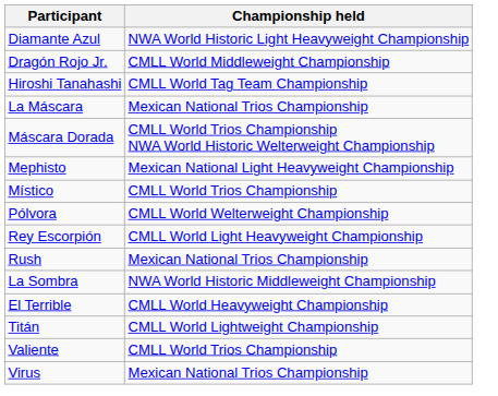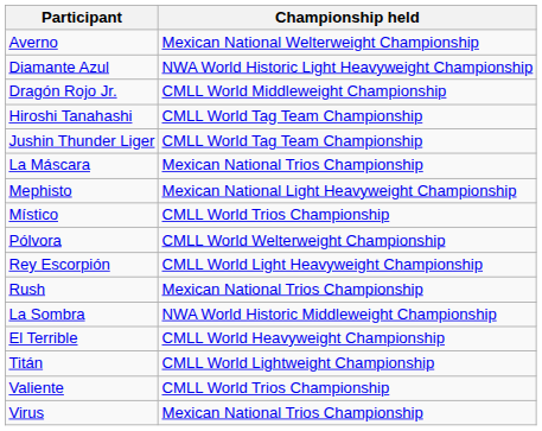+ row: Averno | Mexican National Welterweight Championship
+ row: Jushin Thunder Liger | CMLL World Tag Team Championship
- row: Máscara Dorada | CMLL World Trios Championship NWA World Historic Welterweight Championship
